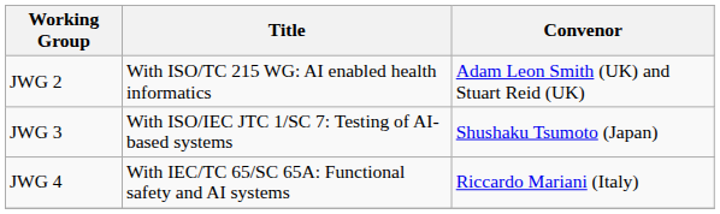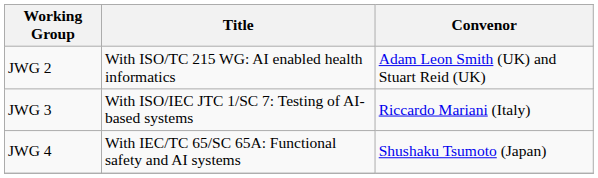JWG 3 | Convenor: Shushaku Tsumoto (Japan) -> Riccardo Mariani (Italy)
JWG 4 | Convenor: Riccardo Mariani (Italy) -> Shushaku Tsumoto (Japan)
